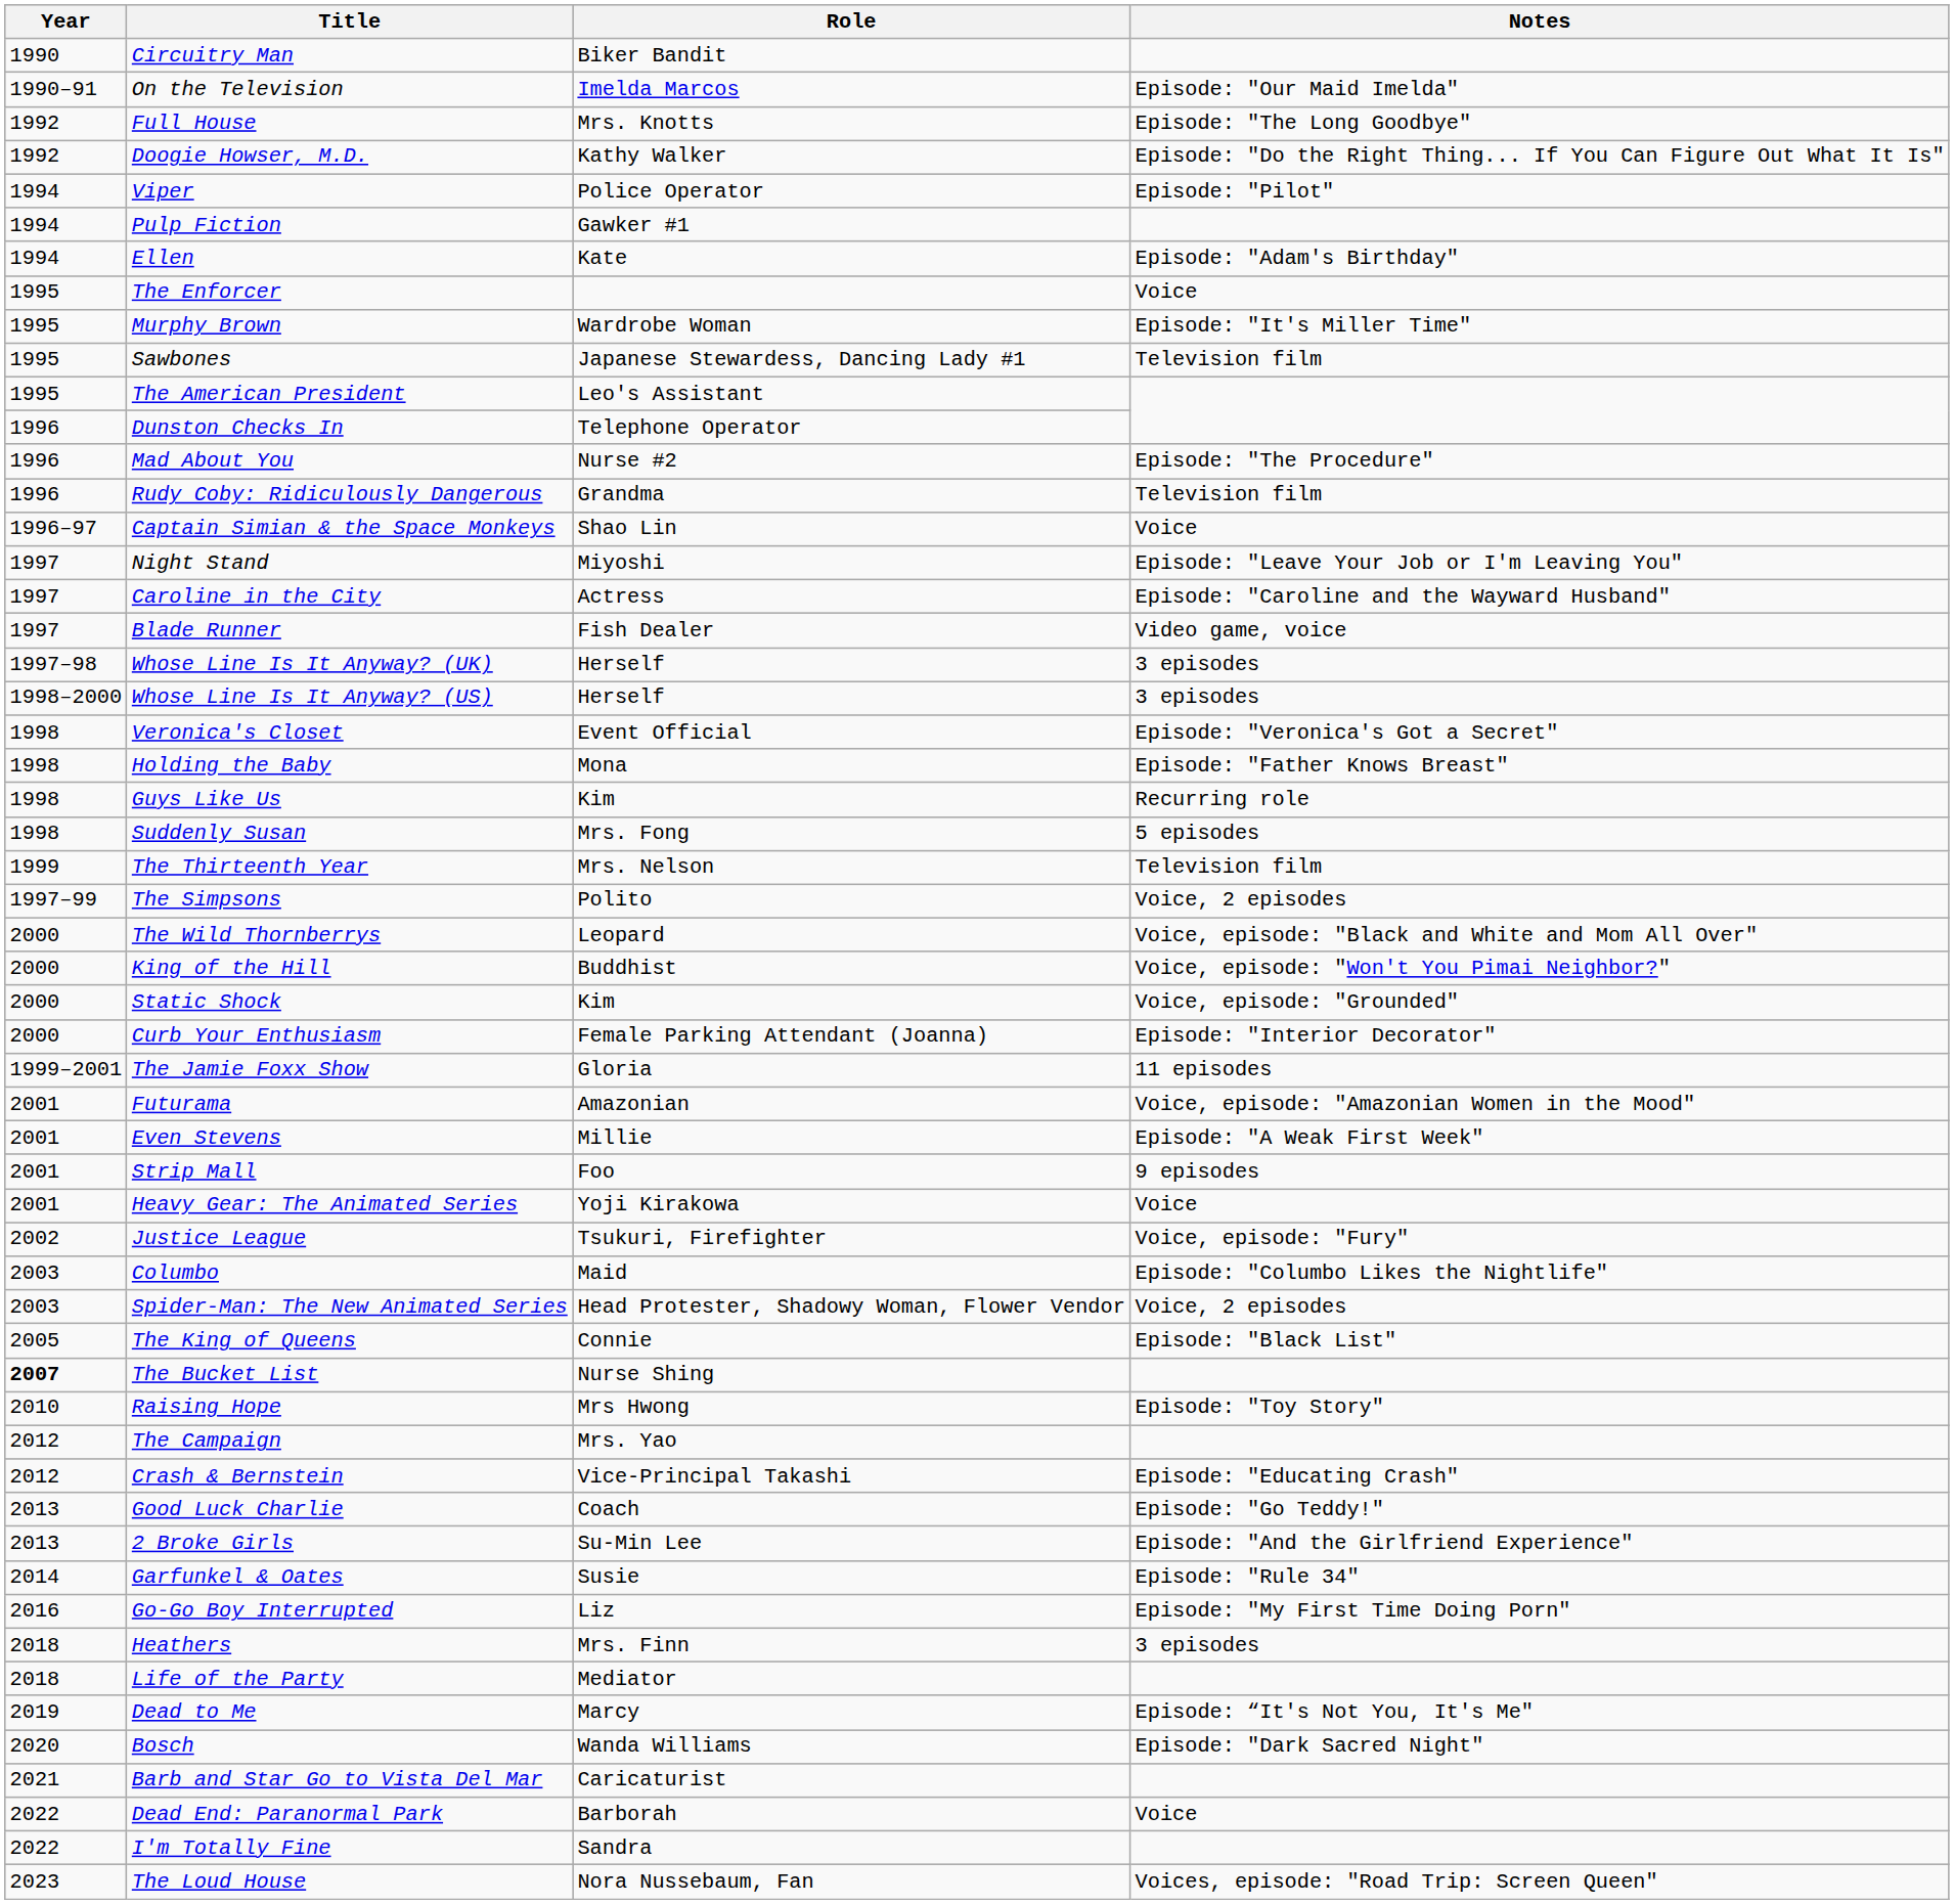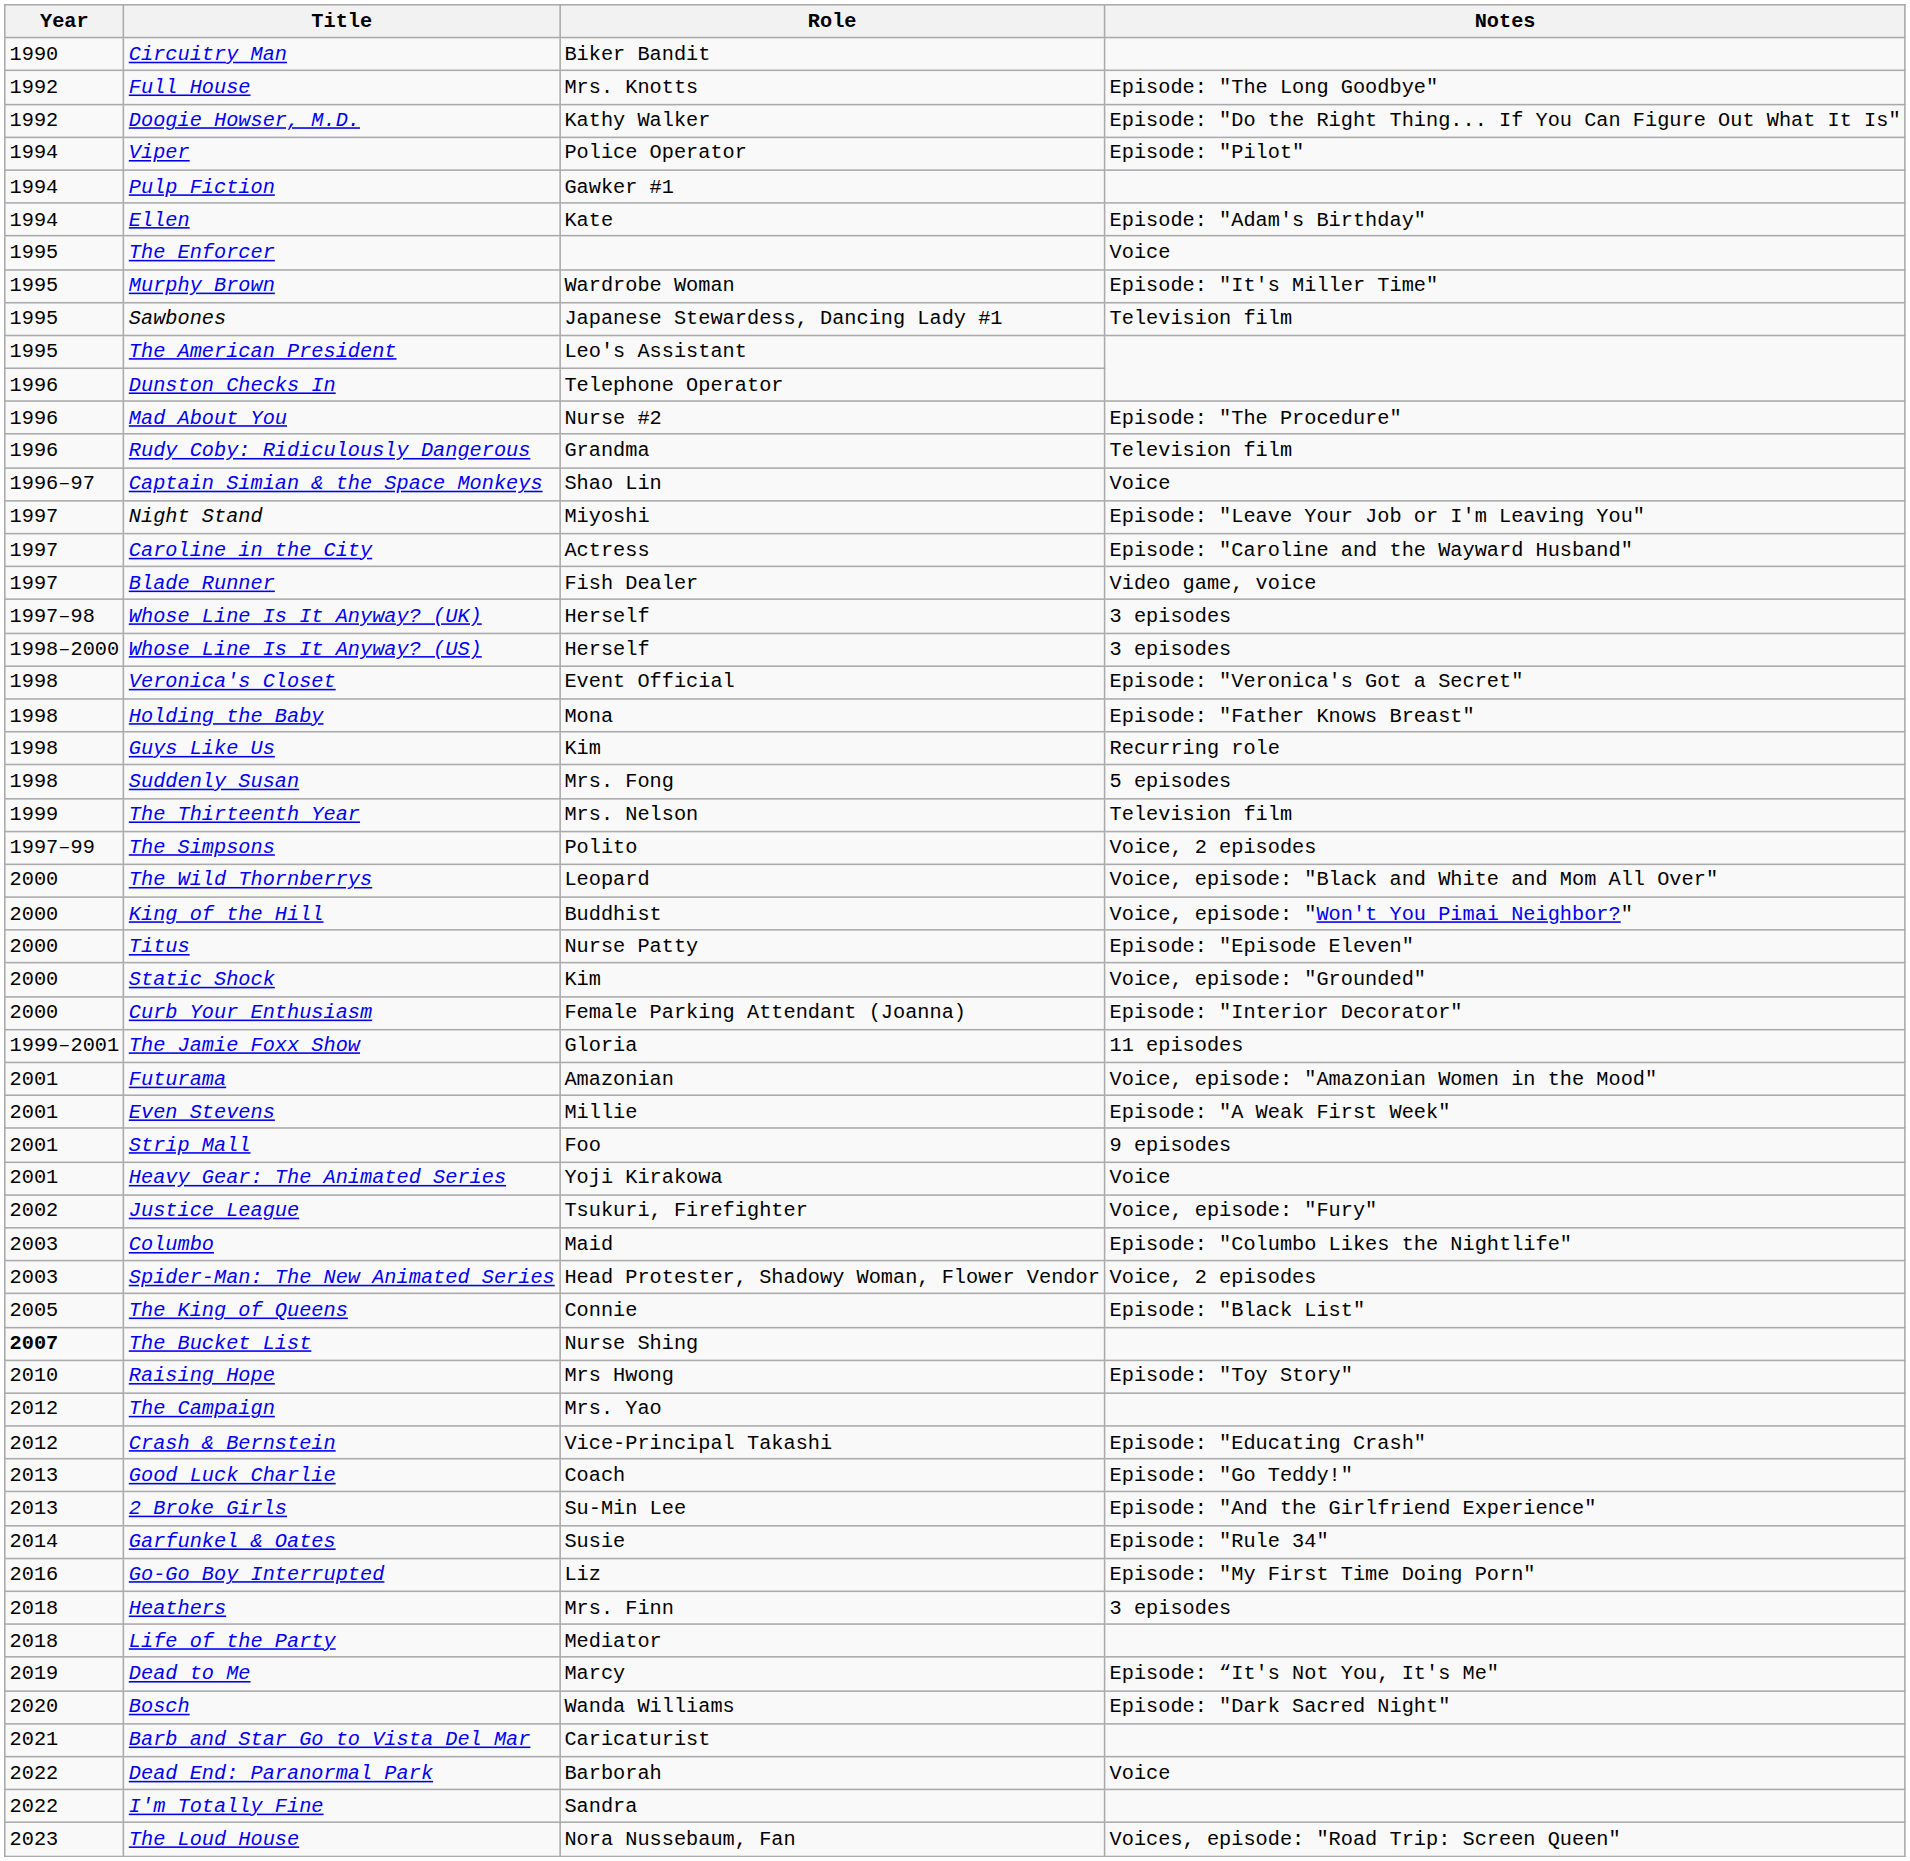- row: 1990–91 | On the Television | Imelda Marcos | Episode: "Our Maid Imelda"
+ row: 2000 | Titus | Nurse Patty | Episode: "Episode Eleven"
